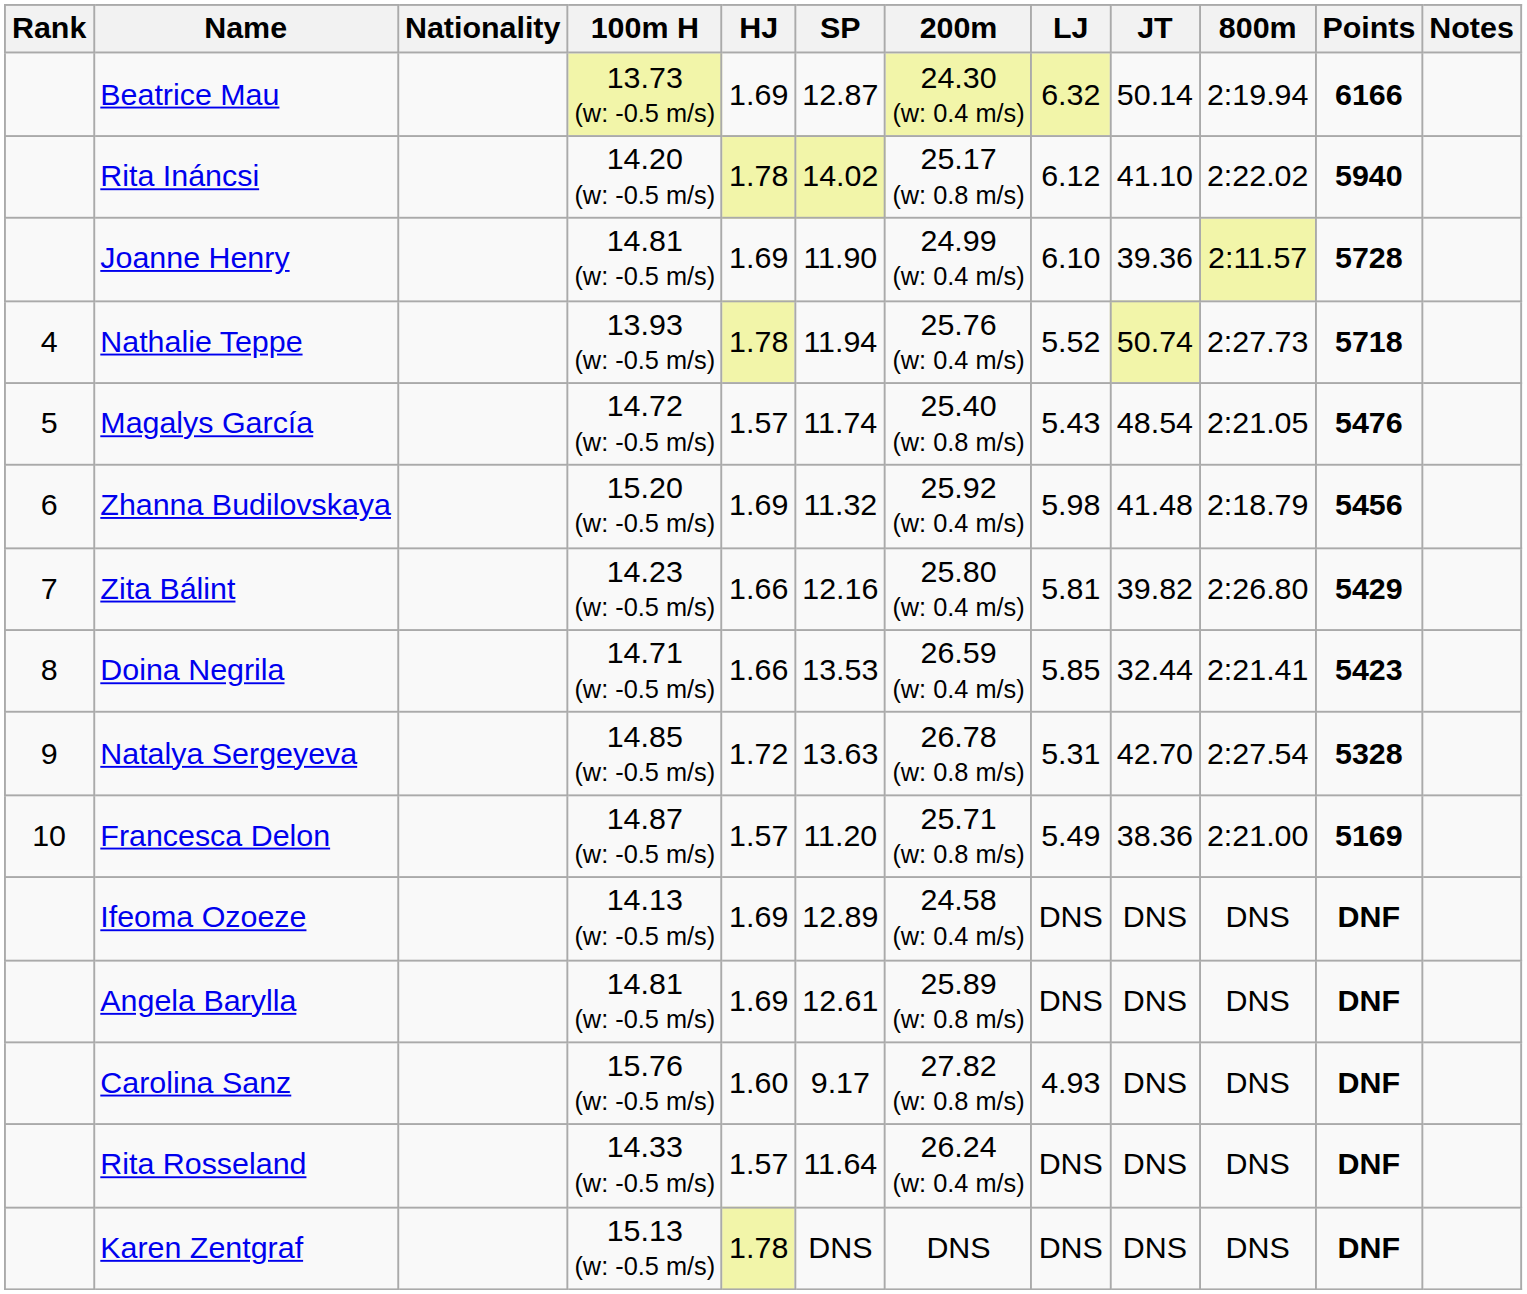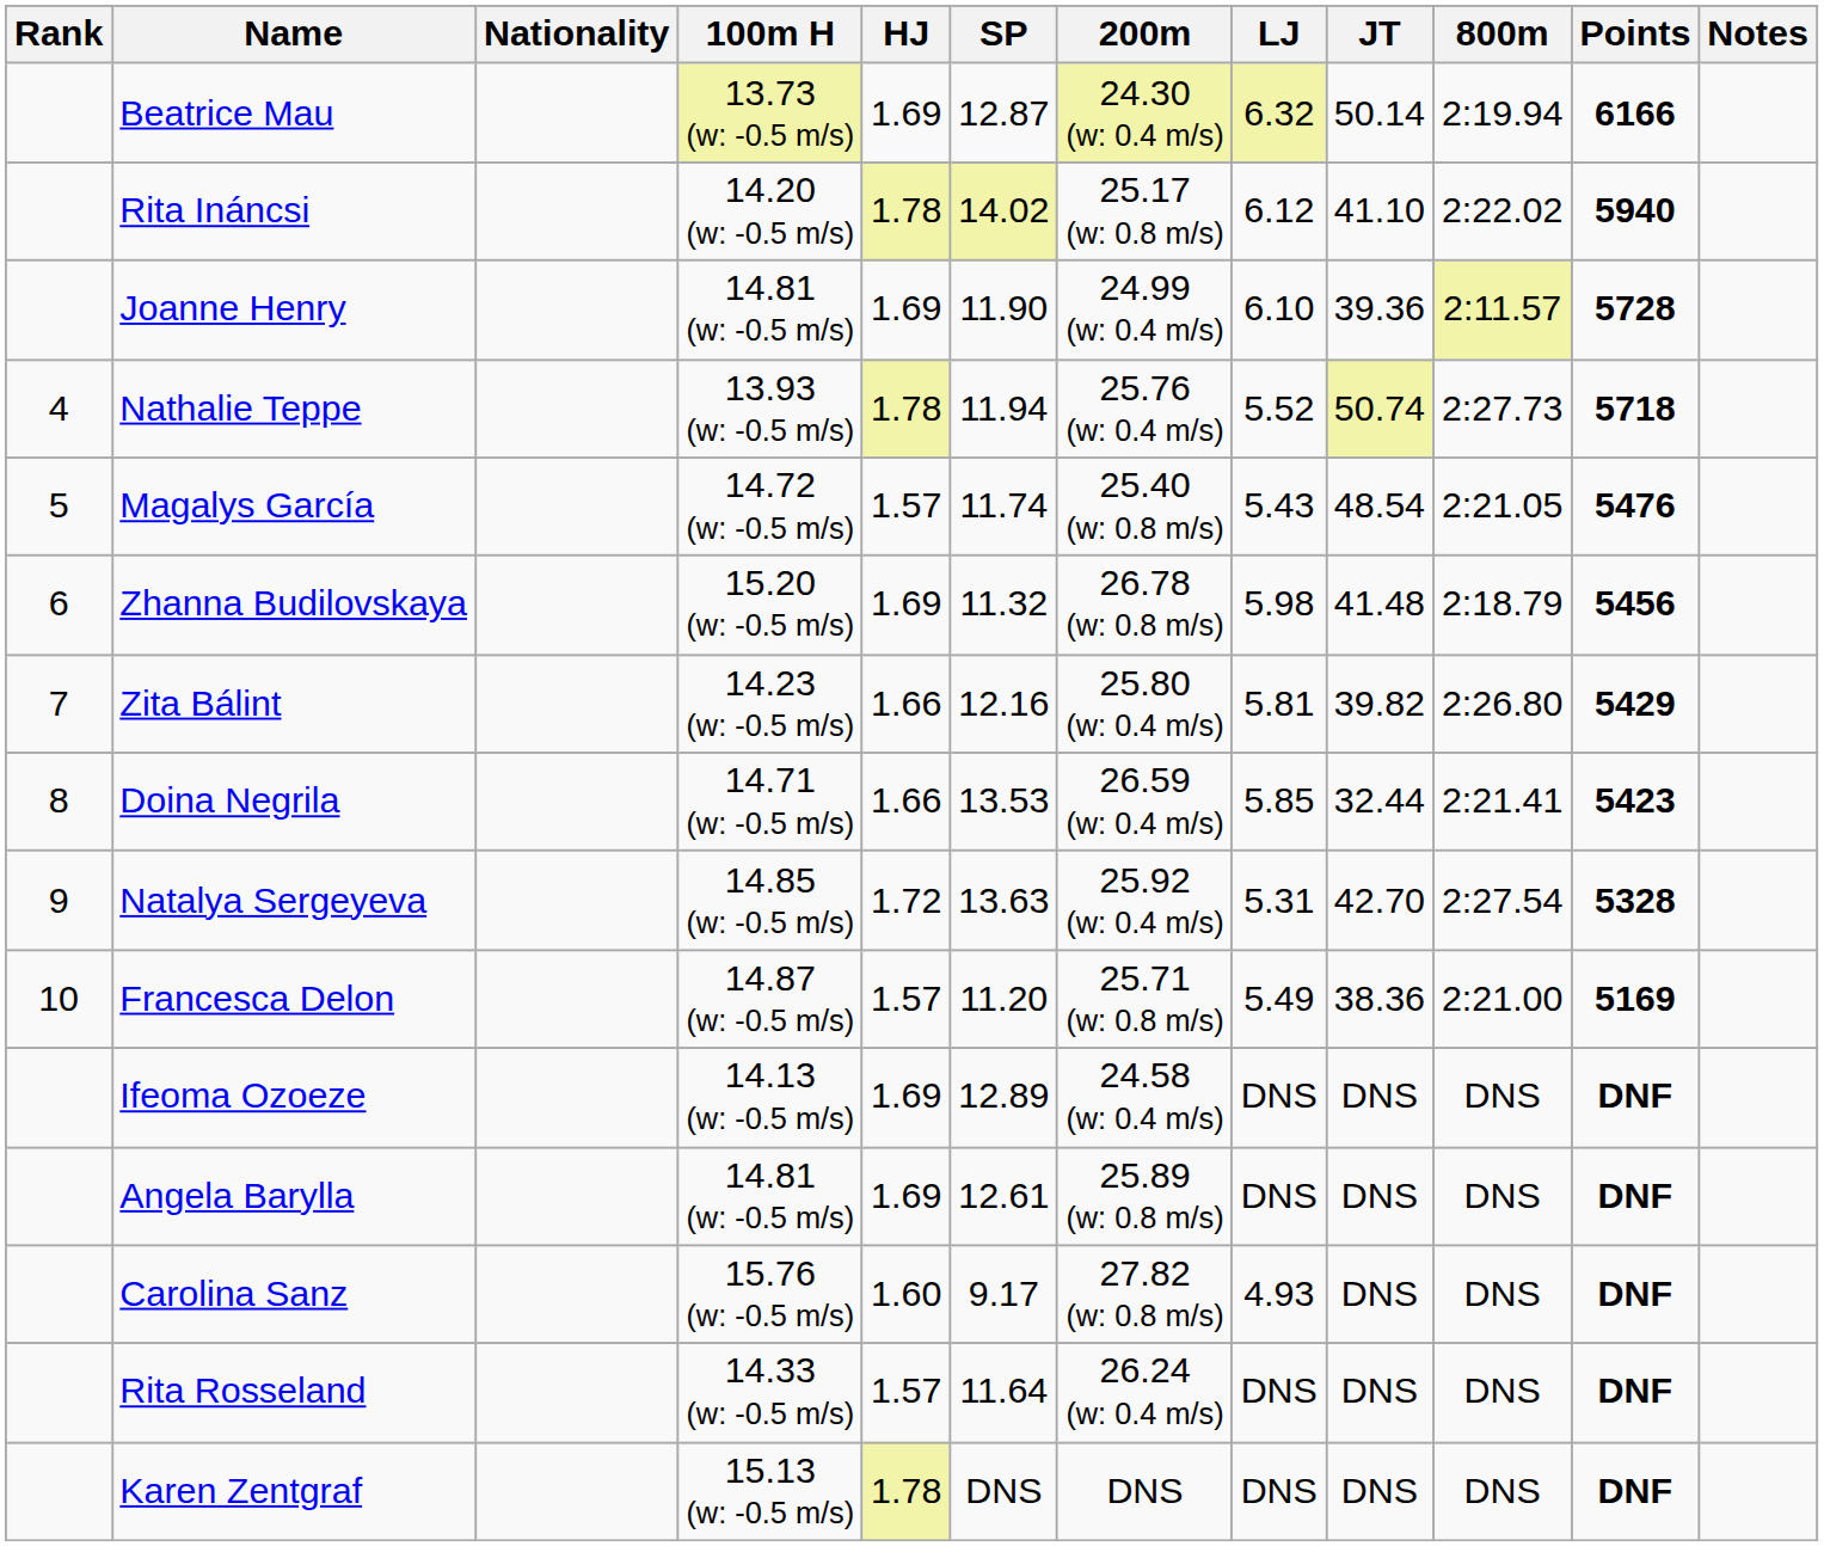Zhanna Budilovskaya | 200m: 25.92 (w: 0.4 m/s) -> 26.78 (w: 0.8 m/s)
Natalya Sergeyeva | 200m: 26.78 (w: 0.8 m/s) -> 25.92 (w: 0.4 m/s)
